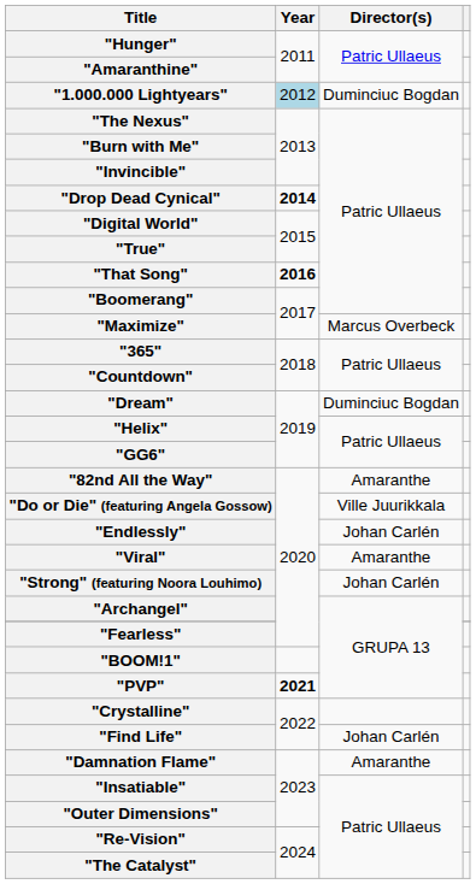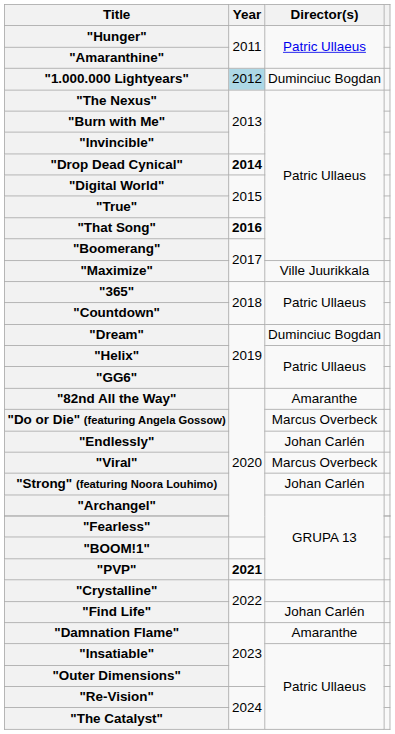"Maximize" | Director(s): Marcus Overbeck -> Ville Juurikkala
"Do or Die" (featuring Angela Gossow) | Director(s): Ville Juurikkala -> Marcus Overbeck
"Viral" | Director(s): Amaranthe -> Marcus Overbeck
